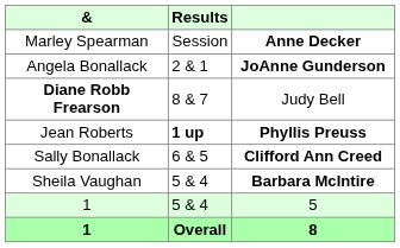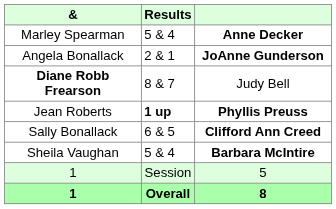Marley Spearman | Results: Session -> 5 & 4
1 / 5 | Results: 5 & 4 -> Session
